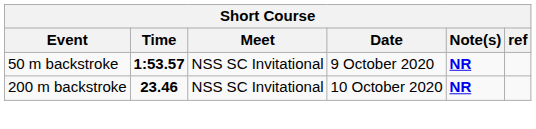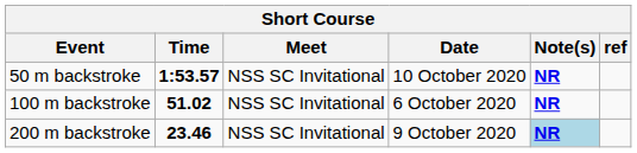50 m backstroke | Date: 9 October 2020 -> 10 October 2020
+ row: 100 m backstroke | 51.02 | NSS SC Invitational | 6 October 2020 | NR
200 m backstroke | Date: 10 October 2020 -> 9 October 2020
200 m backstroke | Note(s): no background -> lightblue background
